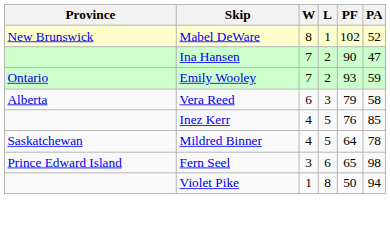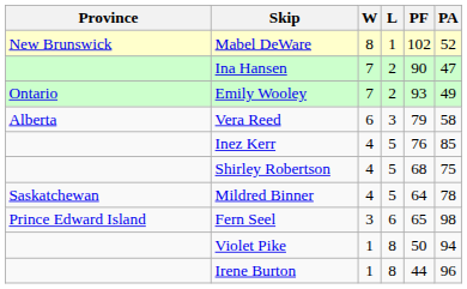Emily Wooley | PA: 59 -> 49
+ row: Shirley Robertson | 4 | 5 | 68 | 75
+ row: Irene Burton | 1 | 8 | 44 | 96
